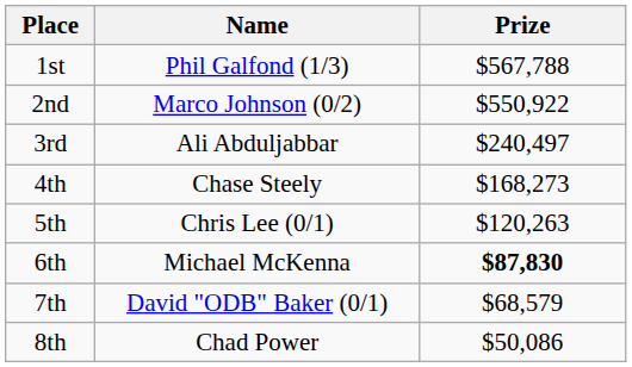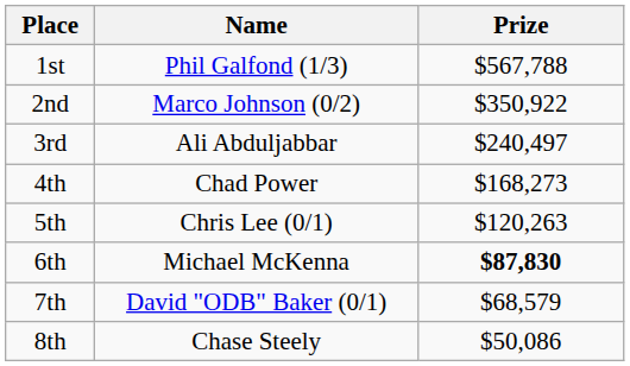2nd | Prize: $550,922 -> $350,922
4th | Name: Chase Steely -> Chad Power
8th | Name: Chad Power -> Chase Steely
